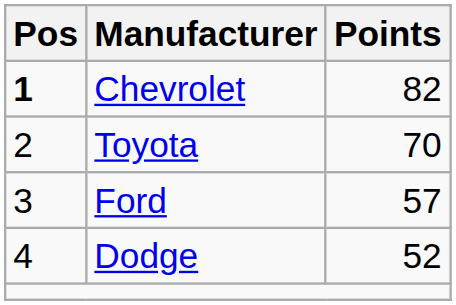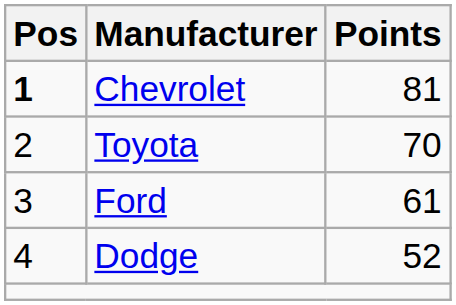Chevrolet | Points: 82 -> 81
Ford | Points: 57 -> 61
